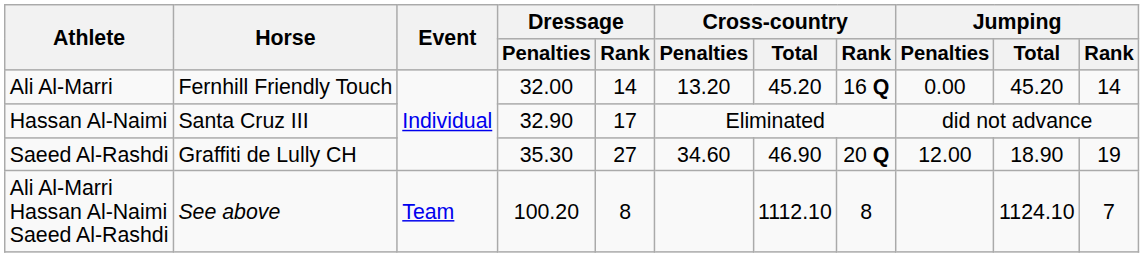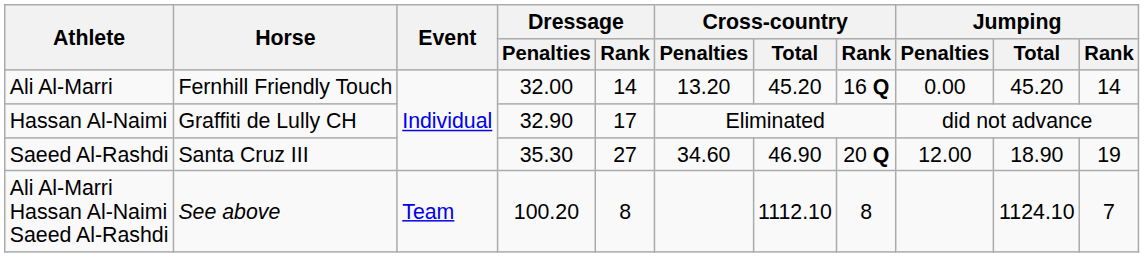Hassan Al-Naimi | Horse: Santa Cruz III -> Graffiti de Lully CH
Saeed Al-Rashdi | Horse: Graffiti de Lully CH -> Santa Cruz III
